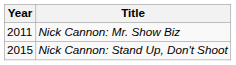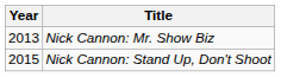Nick Cannon: Mr. Show Biz | Year: 2011 -> 2013
